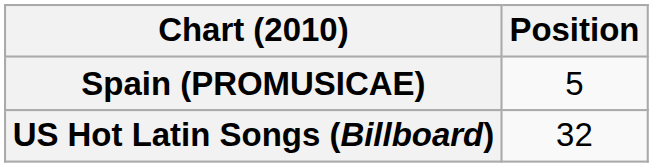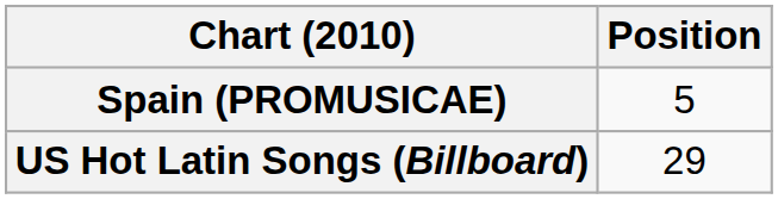US Hot Latin Songs (Billboard) | Position: 32 -> 29
